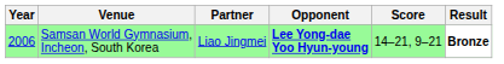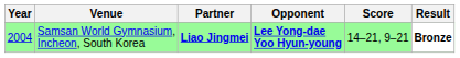Samsan World Gymnasium, Incheon, South Korea | Year: 2006 -> 2004
Samsan World Gymnasium, Incheon, South Korea | Partner: normal -> bold
